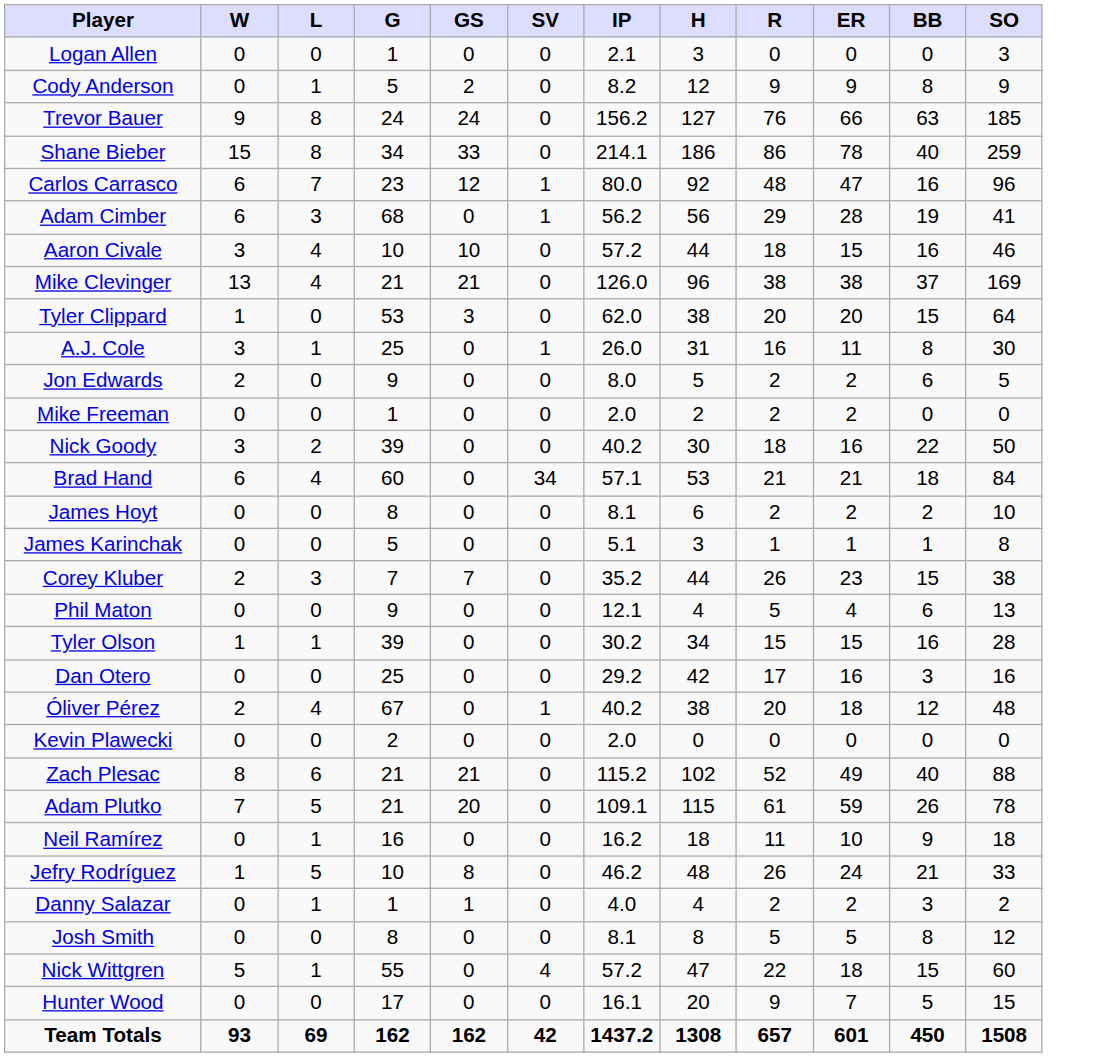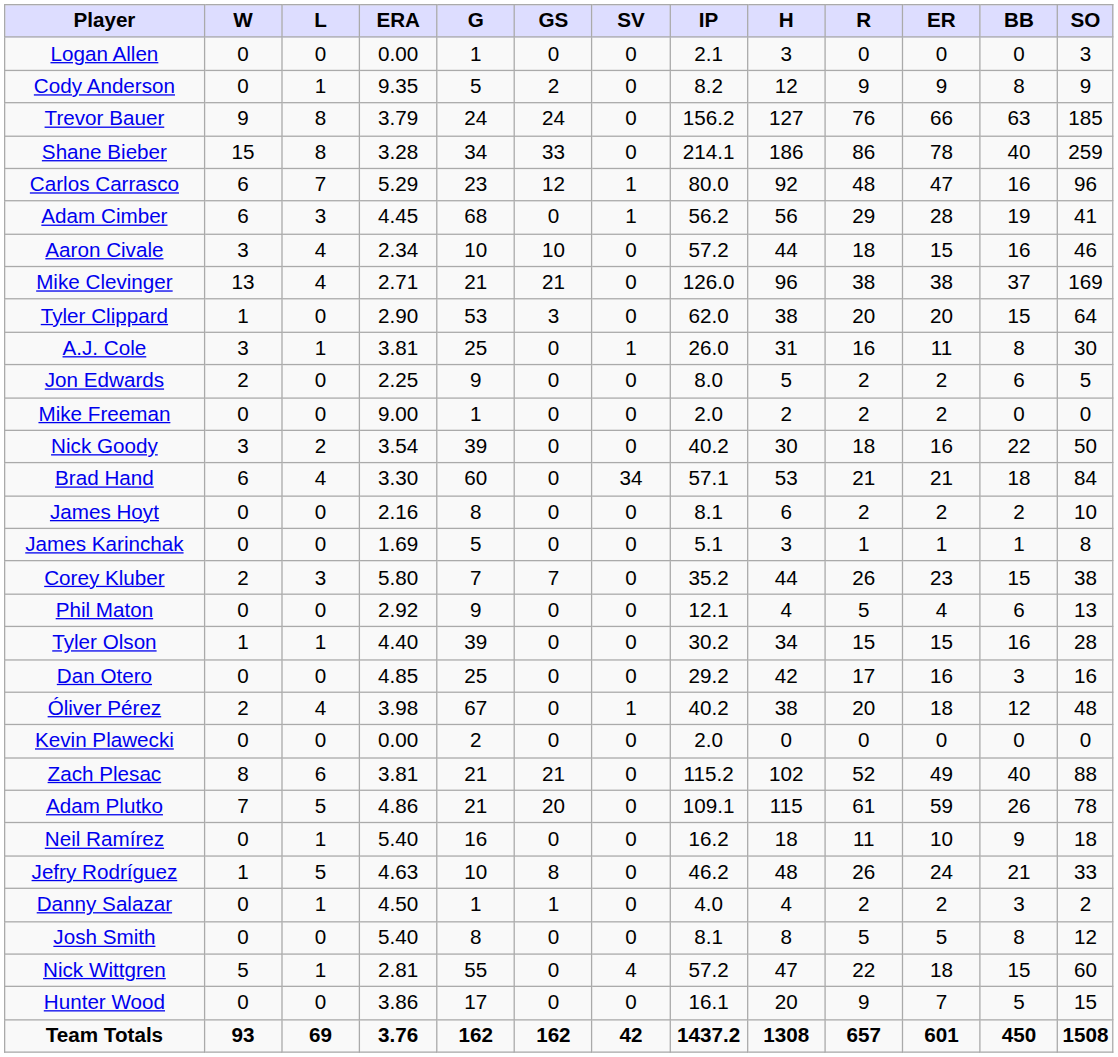+ column: ERA | 0.00 | 9.35 | 3.79 | 3.28 | 5.29 | 4.45 | 2.34 | 2.71 | 2.90 | 3.81 | 2.25 | 9.00 | 3.54 | 3.30 | 2.16 | 1.69 | 5.80 | 2.92 | 4.40 | 4.85 | 3.98 | 0.00 | 3.81 | 4.86 | 5.40 | 4.63 | 4.50 | 5.40 | 2.81 | 3.86 | 3.76
